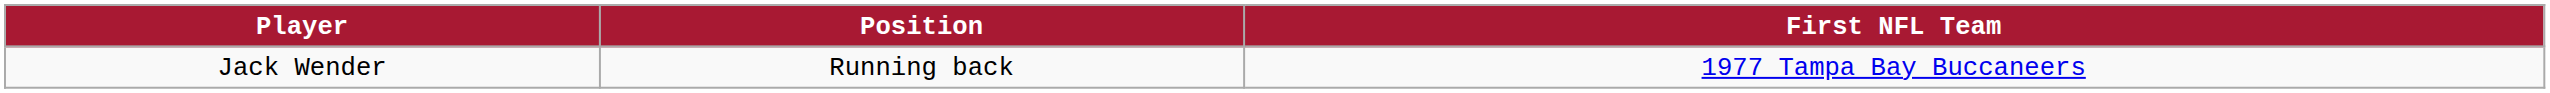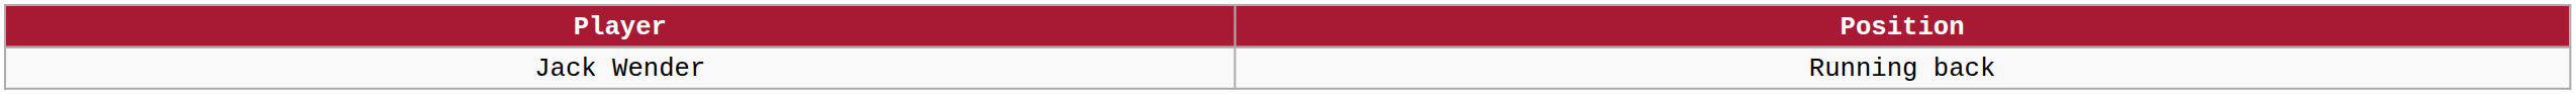- column: First NFL Team | 1977 Tampa Bay Buccaneers
